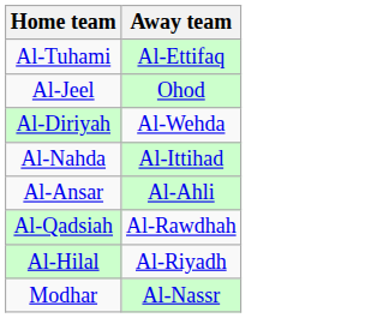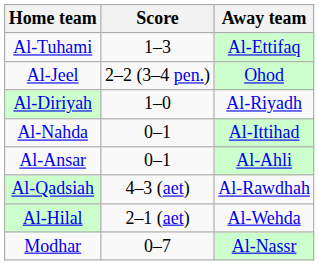+ column: Score | 1–3 | 2–2 (3–4 pen.) | 1–0 | 0–1 | 0–1 | 4–3 (aet) | 2–1 (aet) | 0–7
Al-Diriyah | Away team: Al-Wehda -> Al-Riyadh
Al-Hilal | Away team: Al-Riyadh -> Al-Wehda
